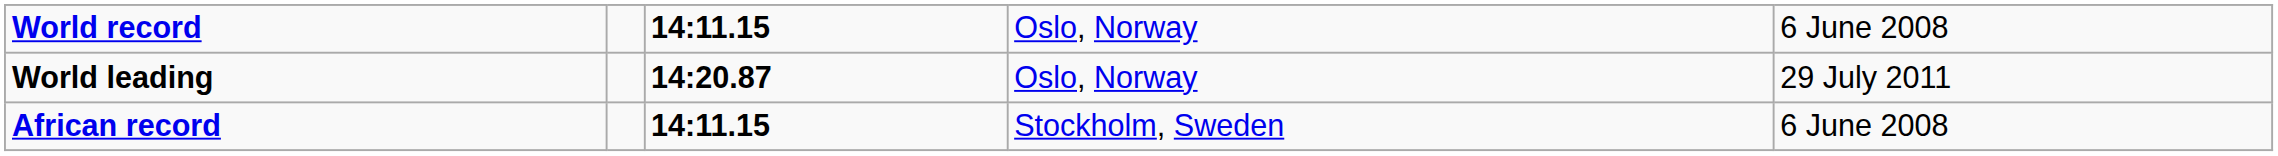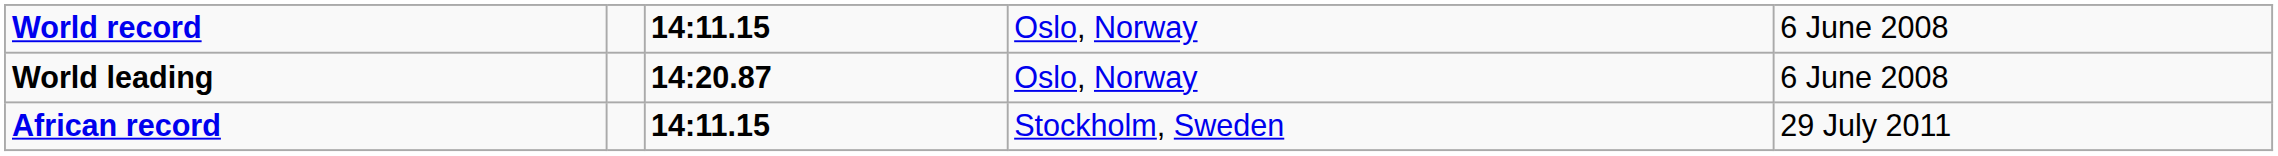World leading | column 5: 29 July 2011 -> 6 June 2008
African record | column 5: 6 June 2008 -> 29 July 2011
